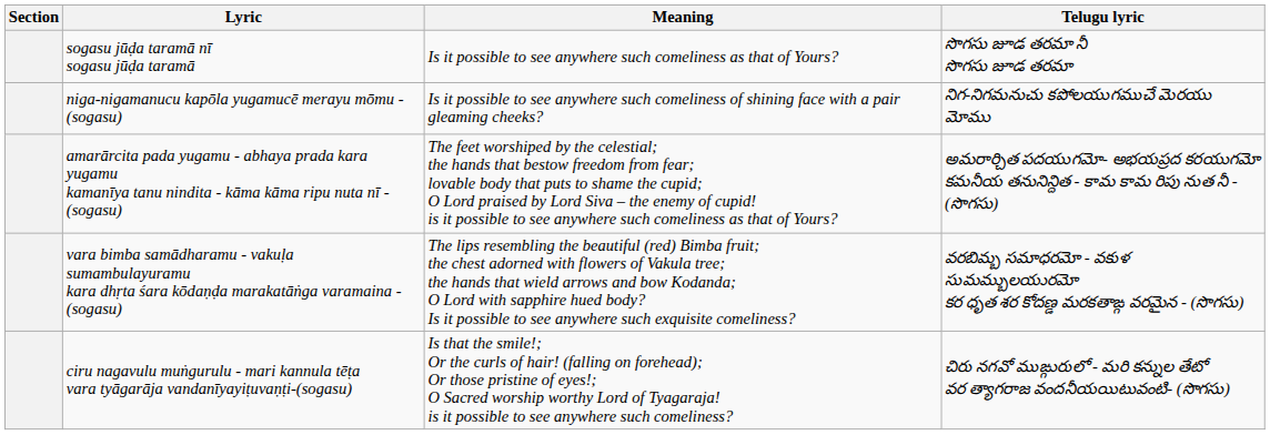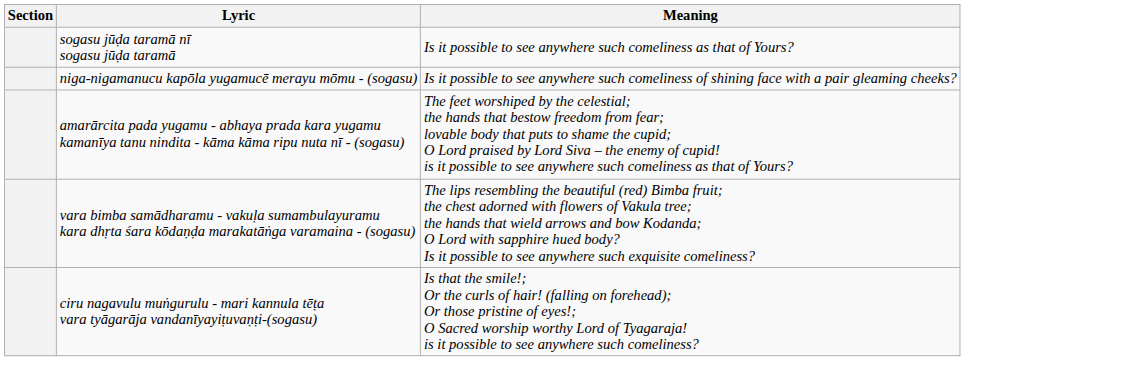- column: Telugu lyric | సొగసు జూడ తరమా నీ సొగసు జూడ తరమా | నిగ-నిగమనుచు కపోలయుగముచే మెరయు మోము | అమరార్చిత పదయుగమో- అభయప్రద కరయుగమో కమనీయ తనునిన్దిత - కామ కామ రిపు నుత నీ - (సొగసు) | వరబిమ్బ సమాధరమో - వకుళ సుమమ్బులయురమో కర ధృత శర కోదణ్డ మరకతాఙ్గ వరమైన - (సొగసు) | చిరు నగవో ముఙ్గురులో - మరి కన్నుల తేటో వర త్యాగరాజ వందనీయయిటువంటి- (సొగసు)
